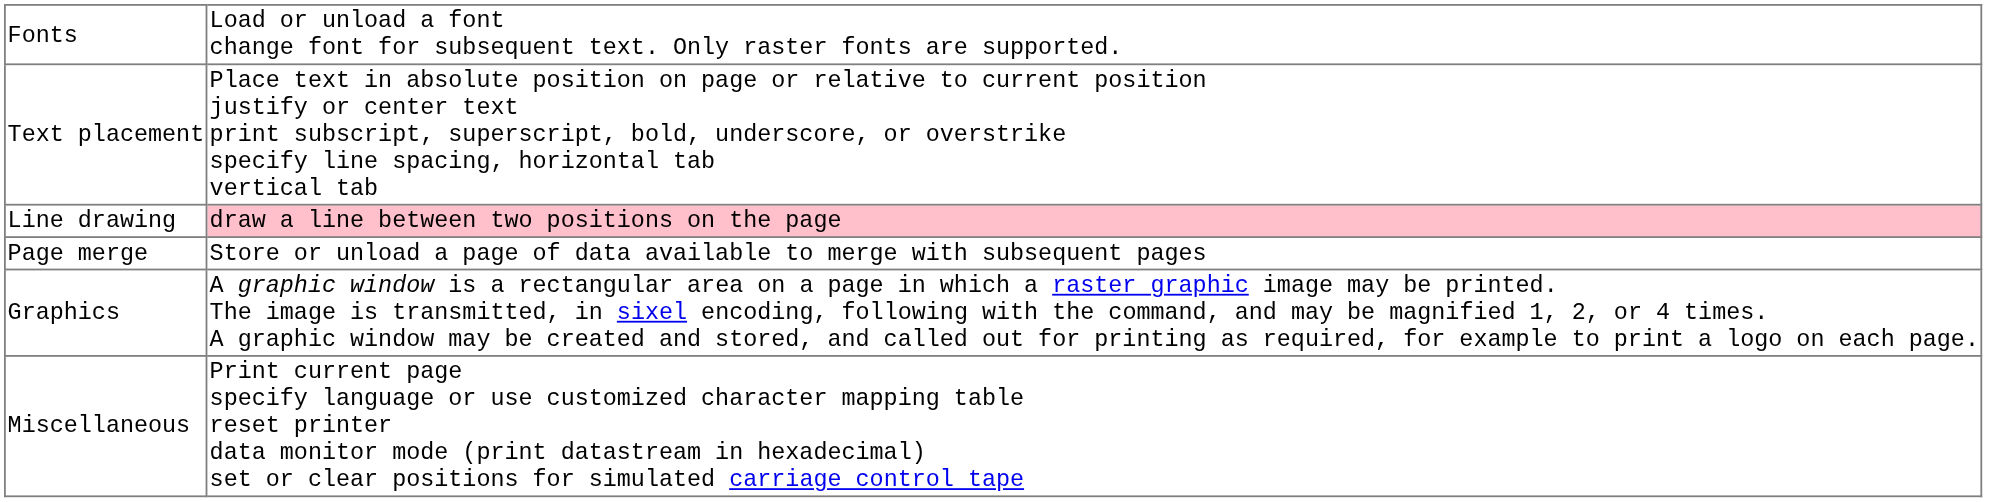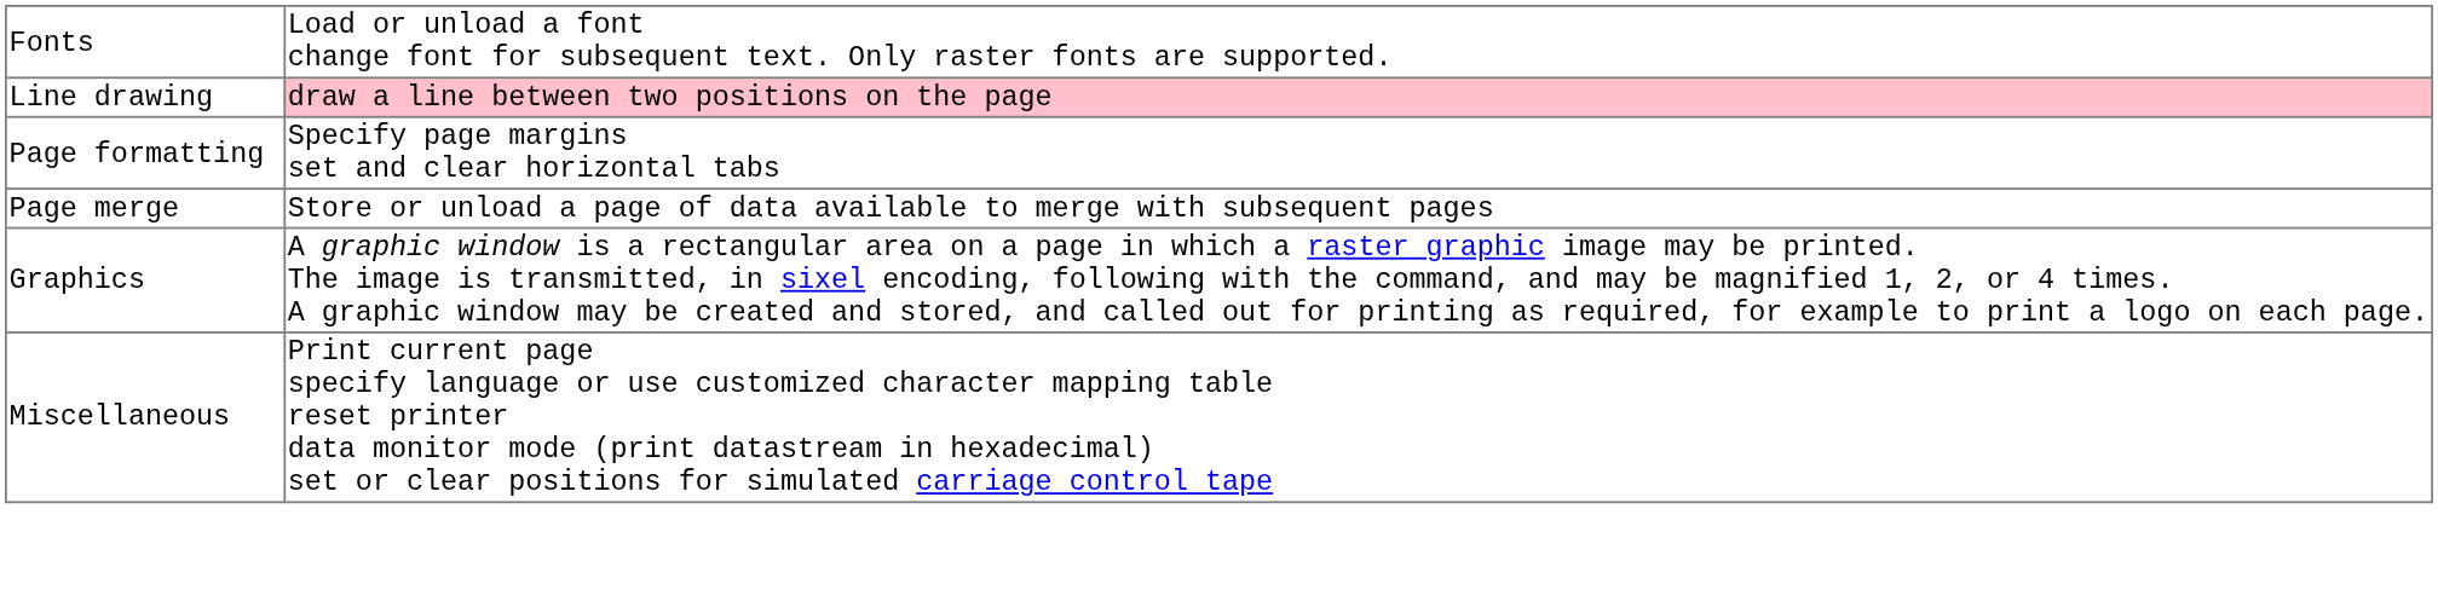- row: Text placement | Place text in absolute position on page or relative to current position justify or center text print subscript, superscript, bold, underscore, or overstrike specify line spacing, horizontal tab vertical tab
+ row: Page formatting | Specify page margins set and clear horizontal tabs
